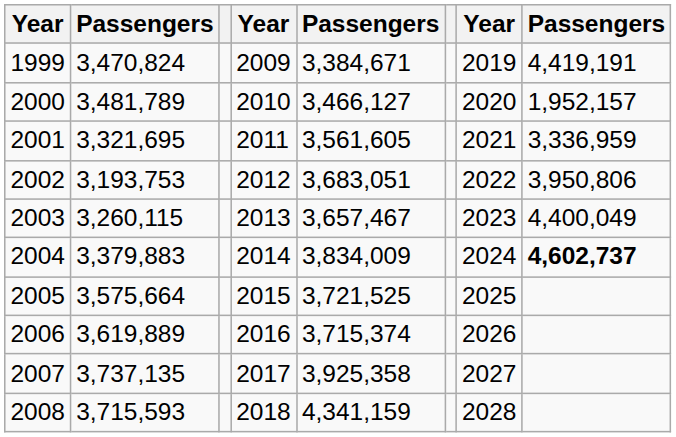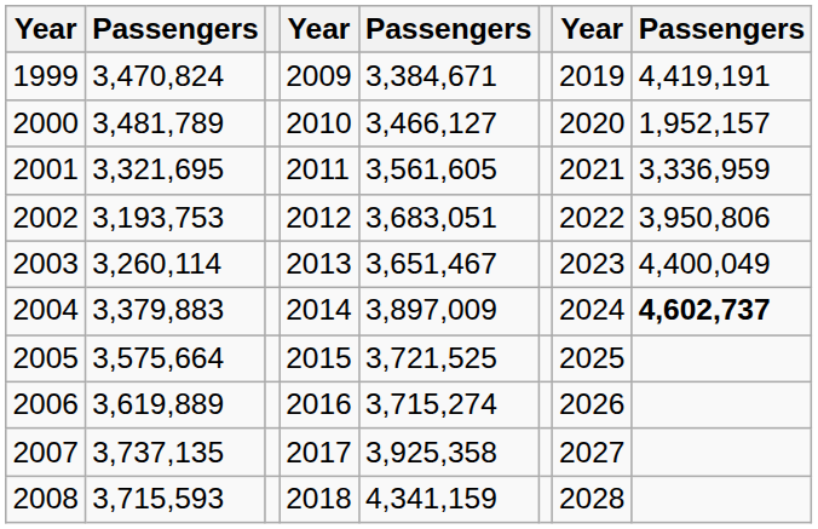2003 | column 2: 3,260,115 -> 3,260,114
2003 | column 5: 3,657,467 -> 3,651,467
2004 | column 5: 3,834,009 -> 3,897,009
2006 | column 5: 3,715,374 -> 3,715,274
